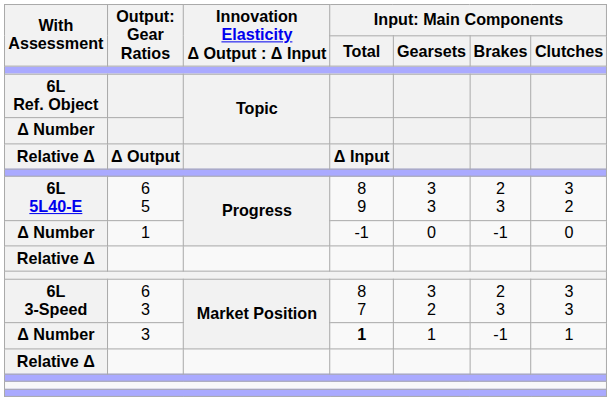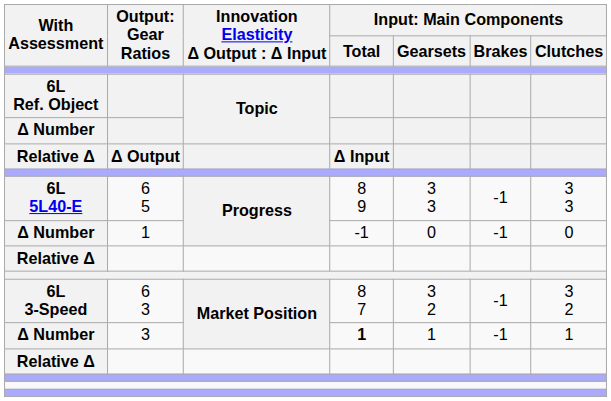6L 5L40-E | column 6: 2 3 -> -1
6L 5L40-E | column 7: 3 2 -> 3 3
6L 3-Speed | column 6: 2 3 -> -1
6L 3-Speed | column 7: 3 3 -> 3 2
